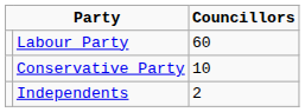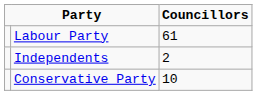Labour Party | column 3: 60 -> 61
rows swapped: Conservative Party <-> Independents
